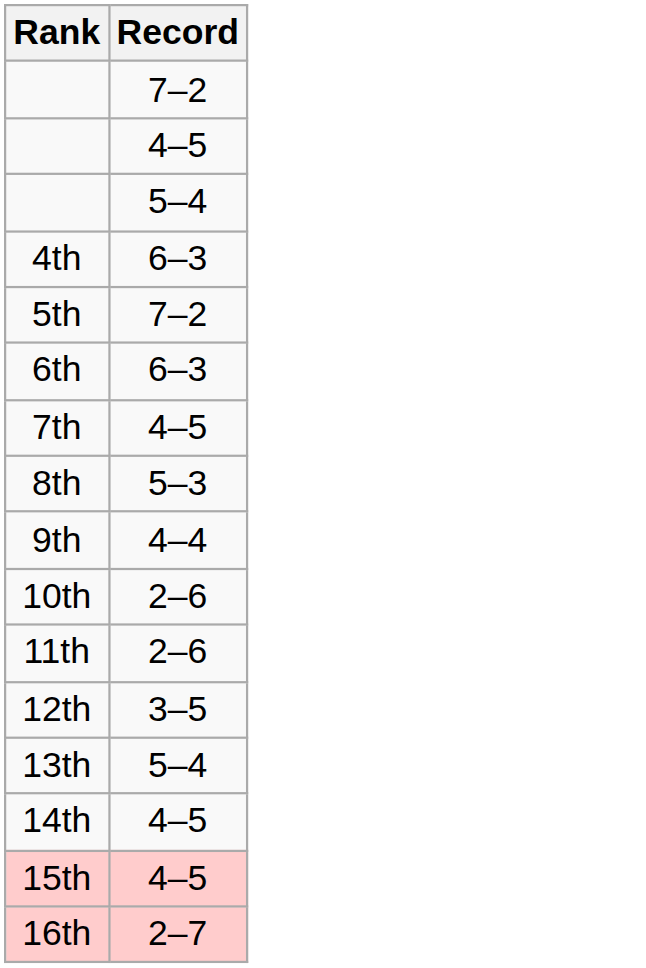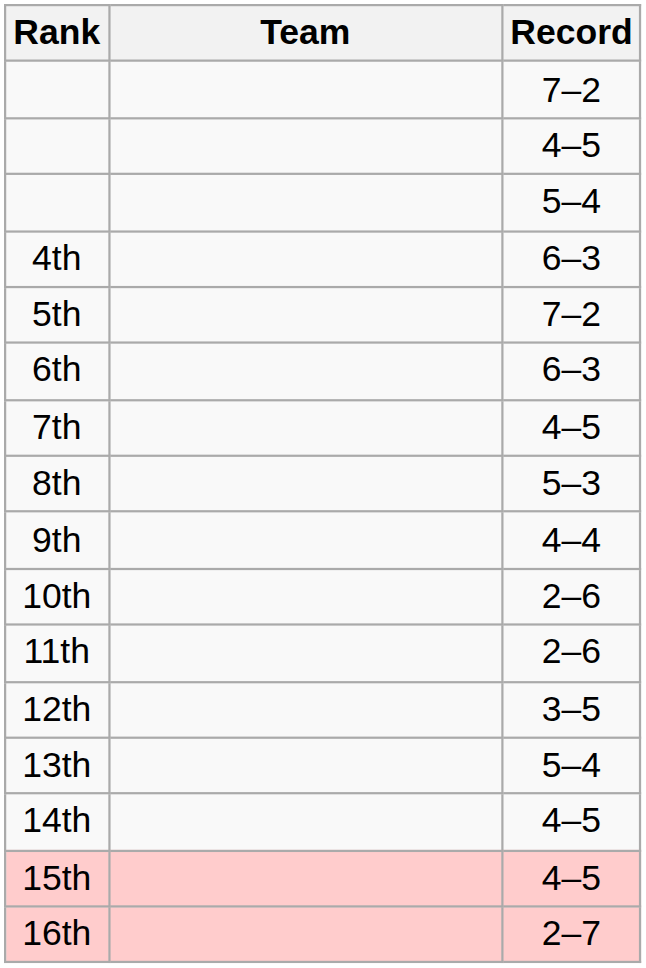+ column: Team
